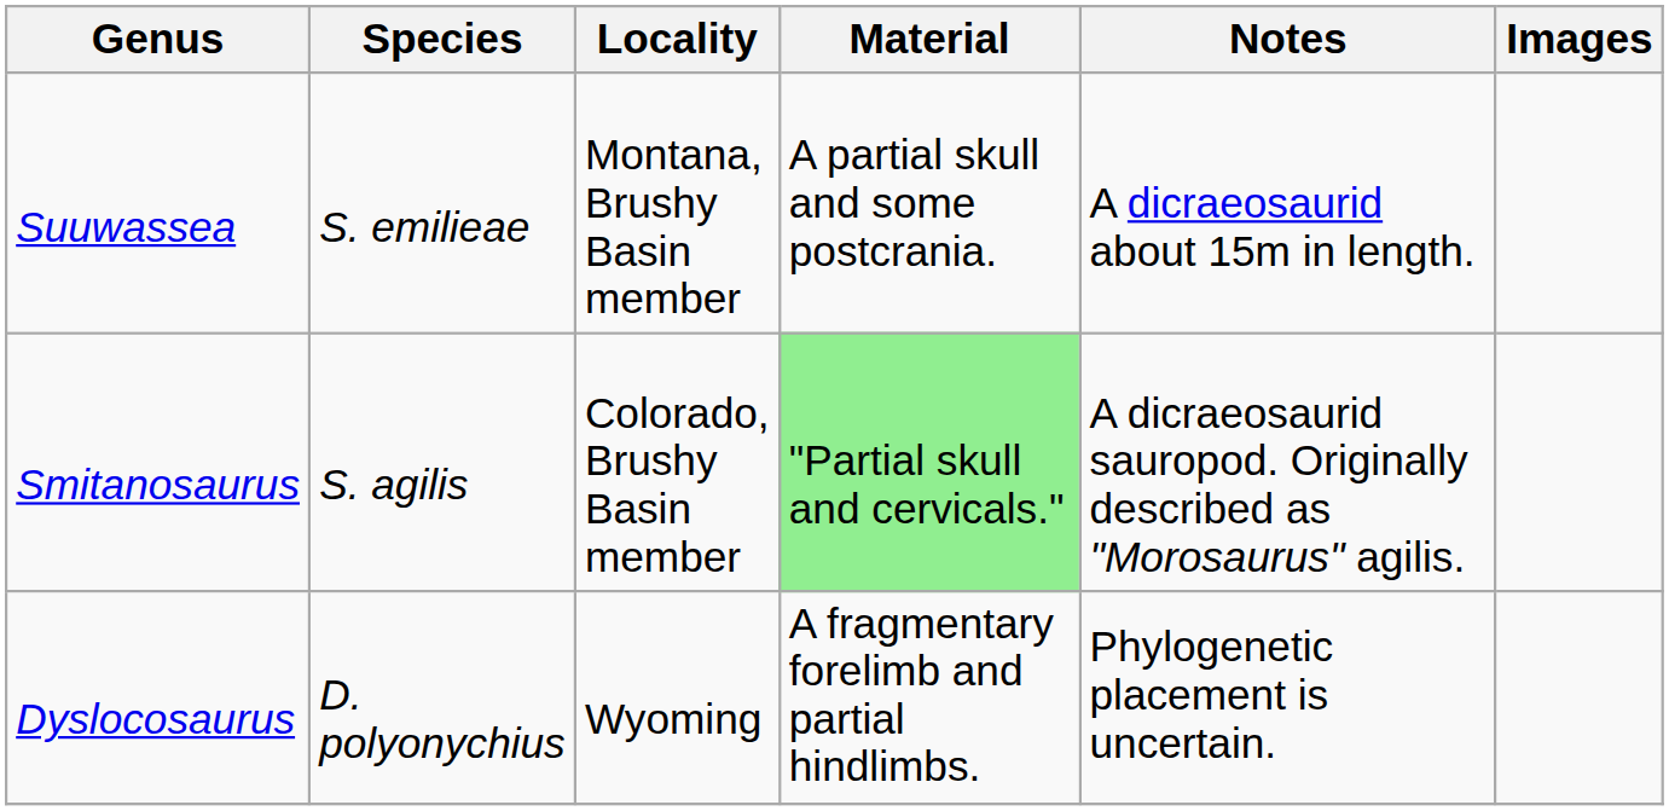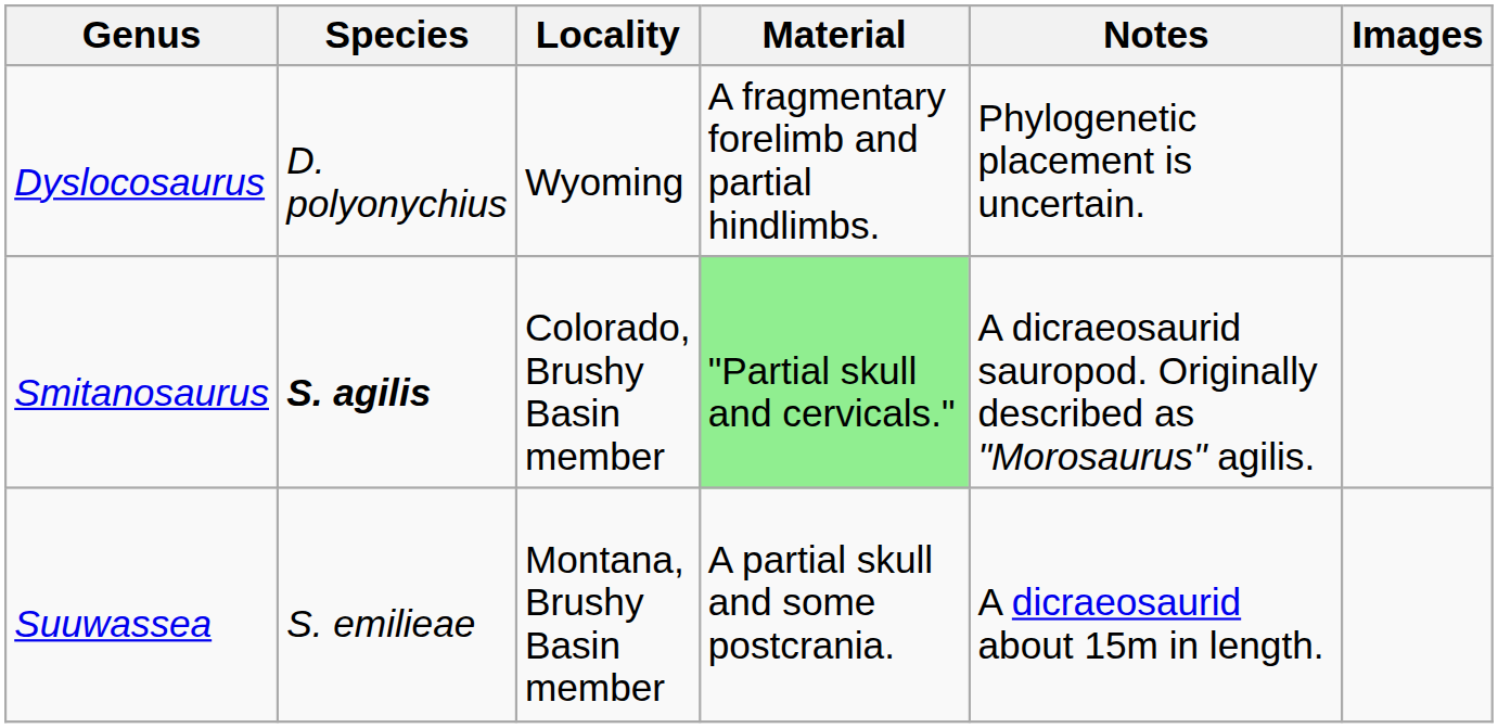rows swapped: Dyslocosaurus <-> Suuwassea
Smitanosaurus | Species: normal -> bold
